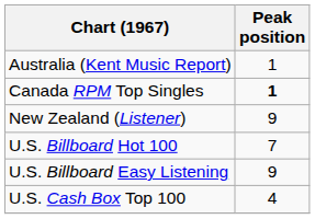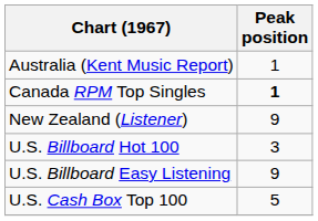U.S. Billboard Hot 100 | Peak position: 7 -> 3
U.S. Cash Box Top 100 | Peak position: 4 -> 5
